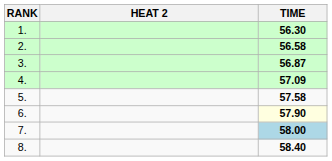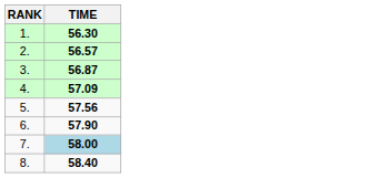- column: HEAT 2
2. | TIME: 56.58 -> 56.57
5. | TIME: 57.58 -> 57.56
6. | TIME: lightyellow background -> no background
